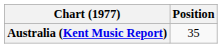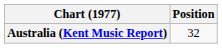Australia (Kent Music Report) | Position: 35 -> 32
